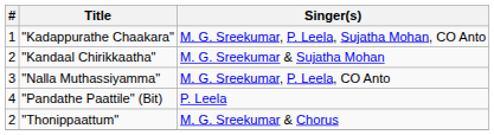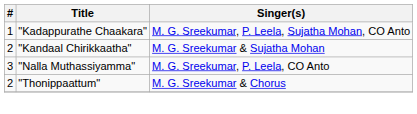- row: 4 | "Pandathe Paattile" (Bit) | P. Leela
